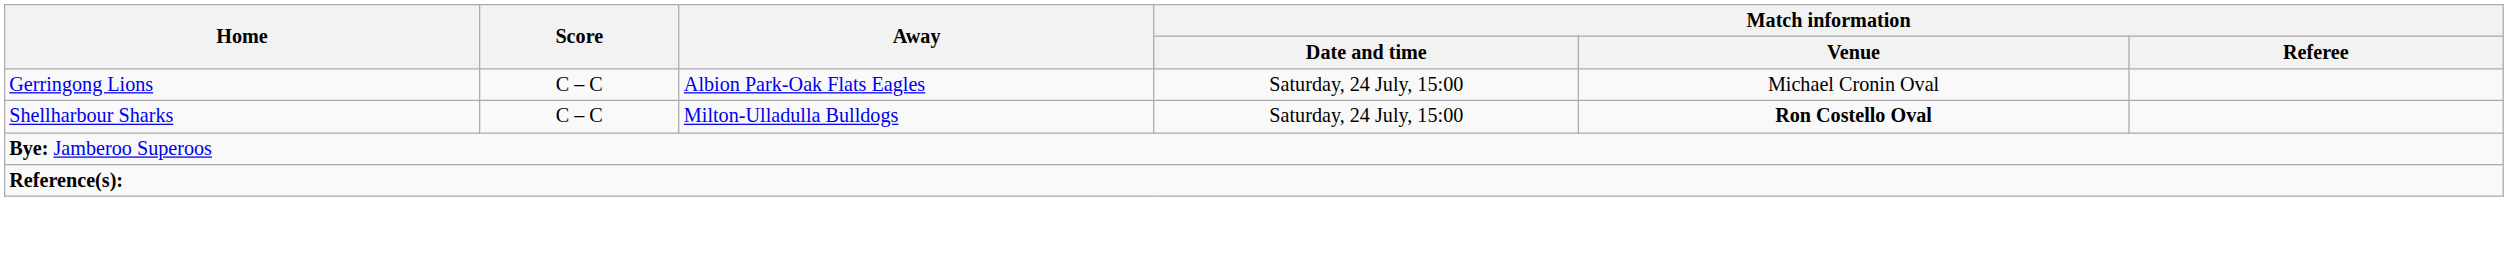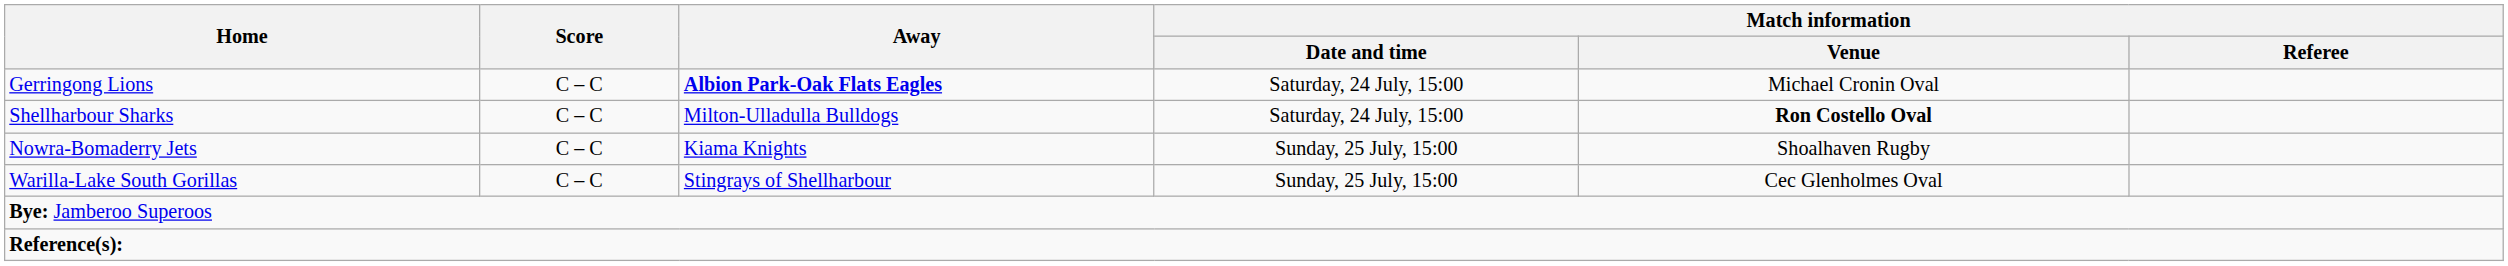Gerringong Lions | Away: normal -> bold
+ row: Nowra-Bomaderry Jets | C – C | Kiama Knights | Sunday, 25 July, 15:00 | Shoalhaven Rugby
+ row: Warilla-Lake South Gorillas | C – C | Stingrays of Shellharbour | Sunday, 25 July, 15:00 | Cec Glenholmes Oval
